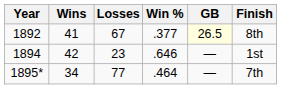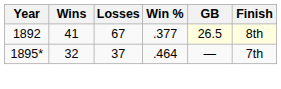1892 | Finish: no background -> lightyellow background
- row: 1894 | 42 | 23 | .646 | — | 1st
1895* | Wins: 34 -> 32
1895* | Losses: 77 -> 37
